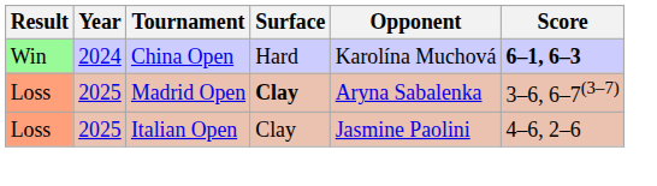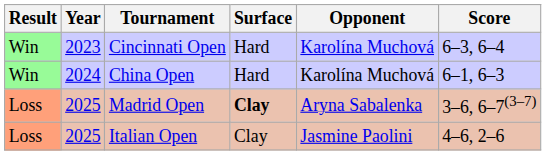+ row: Win | 2023 | Cincinnati Open | Hard | Karolína Muchová | 6–3, 6–4
China Open | Score: bold -> normal
